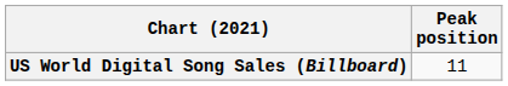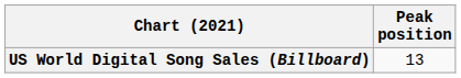US World Digital Song Sales (Billboard) | Peak position: 11 -> 13
